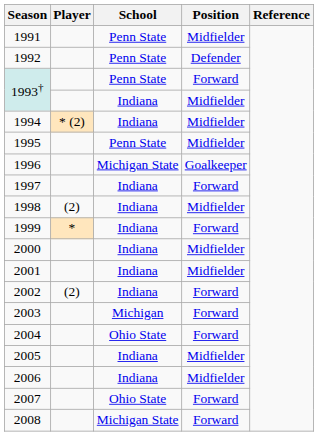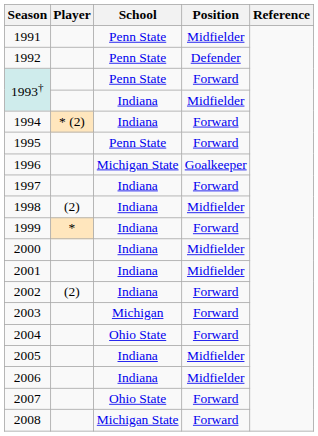1994 | Position: Midfielder -> Forward
1995 | Position: Midfielder -> Forward
